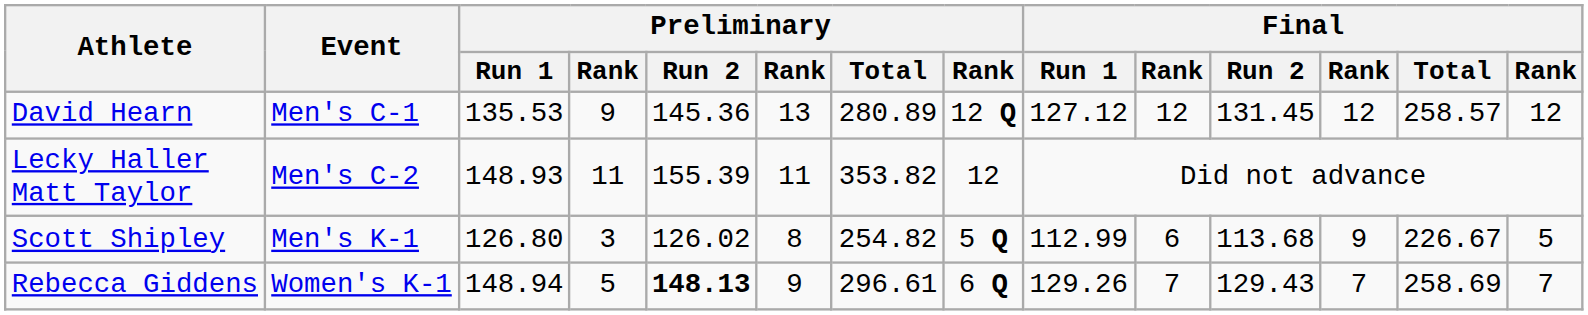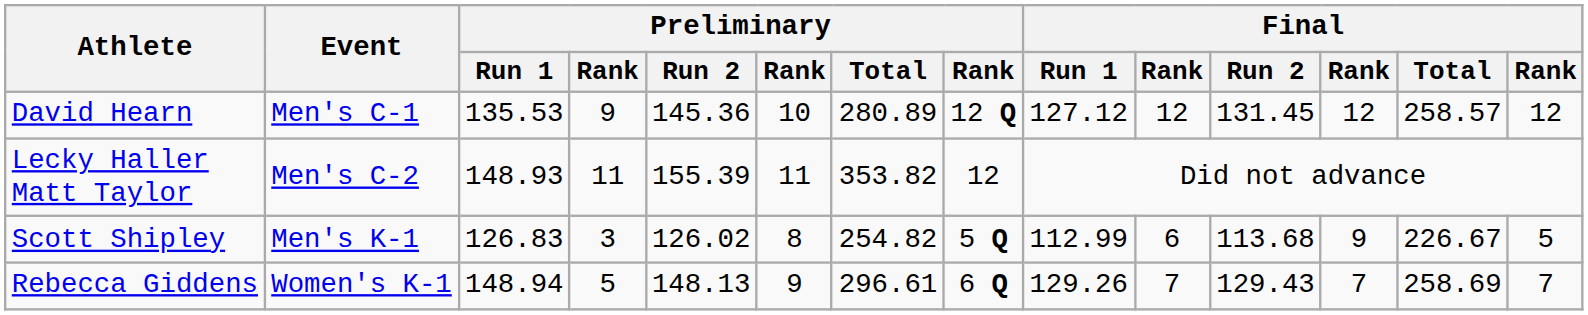David Hearn | column 6: 13 -> 10
Scott Shipley | Preliminary / Run 1: 126.80 -> 126.83
Rebecca Giddens | Preliminary / Run 2: bold -> normal
